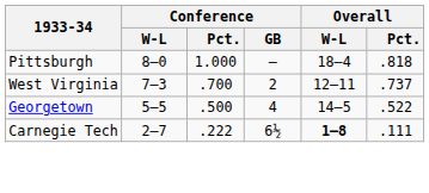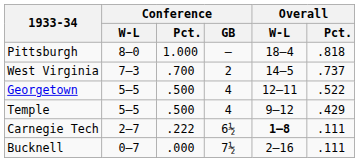West Virginia | Overall / W-L: 12–11 -> 14–5
Georgetown | Overall / W-L: 14–5 -> 12–11
+ row: Temple | 5–5 | .500 | 4 | 9–12 | .429
+ row: Bucknell | 0–7 | .000 | 7½ | 2–16 | .111
